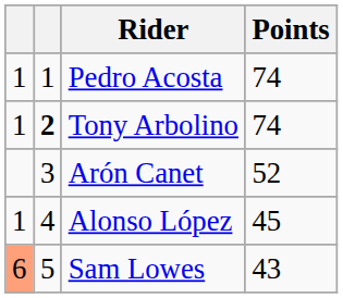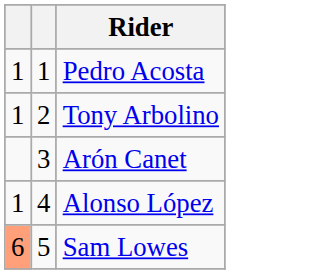- column: Points | 74 | 74 | 52 | 45 | 43
Tony Arbolino | column 2: bold -> normal
